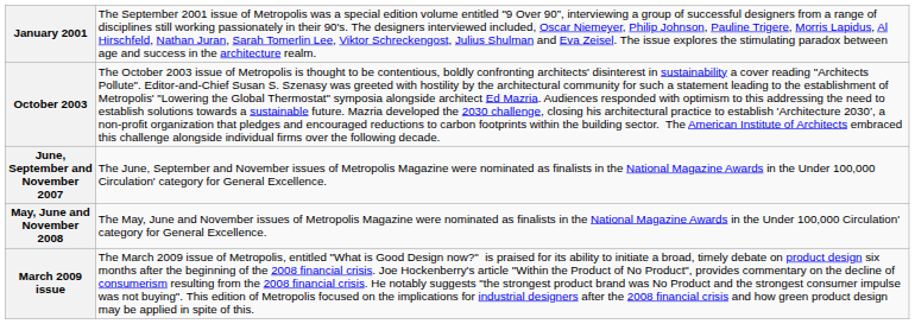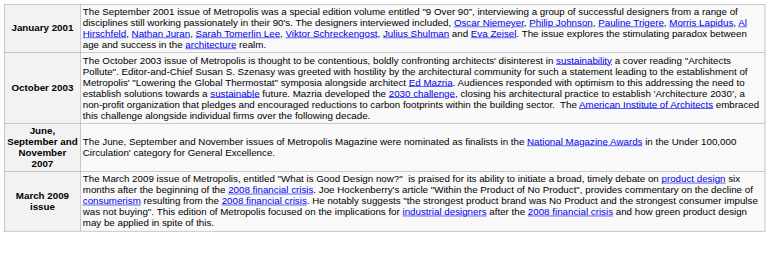- row: May, June and November 2008 | The May, June and November issues of Metropolis Magazine were nominated as finalists in the National Magazine Awards in the Under 100,000 Circulation' category for General Excellence.
